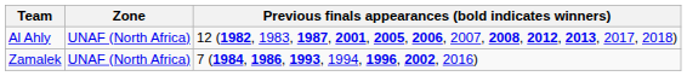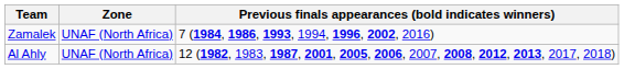rows swapped: Zamalek <-> Al Ahly
